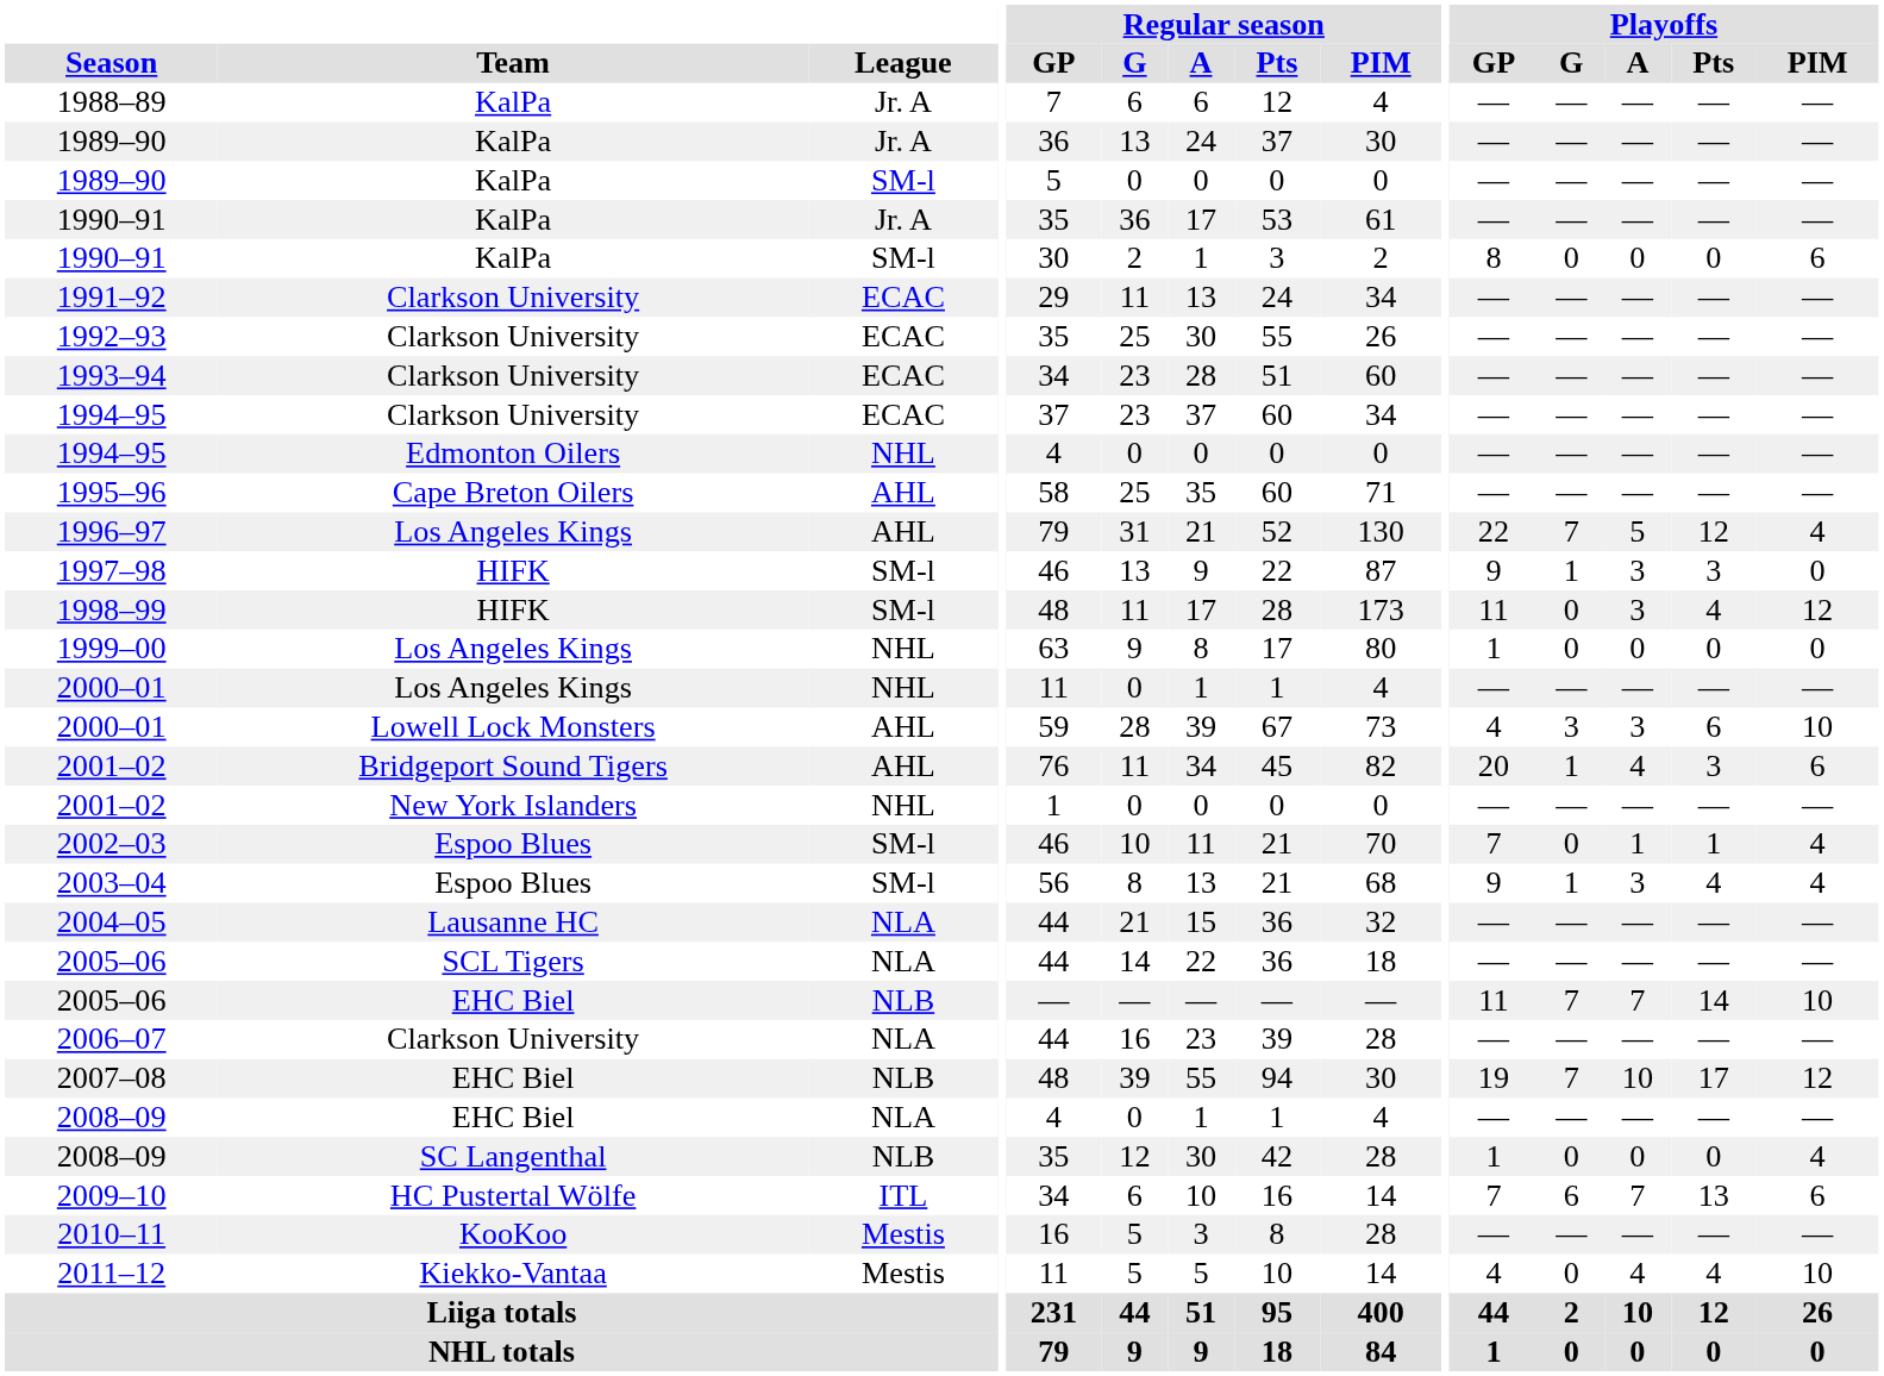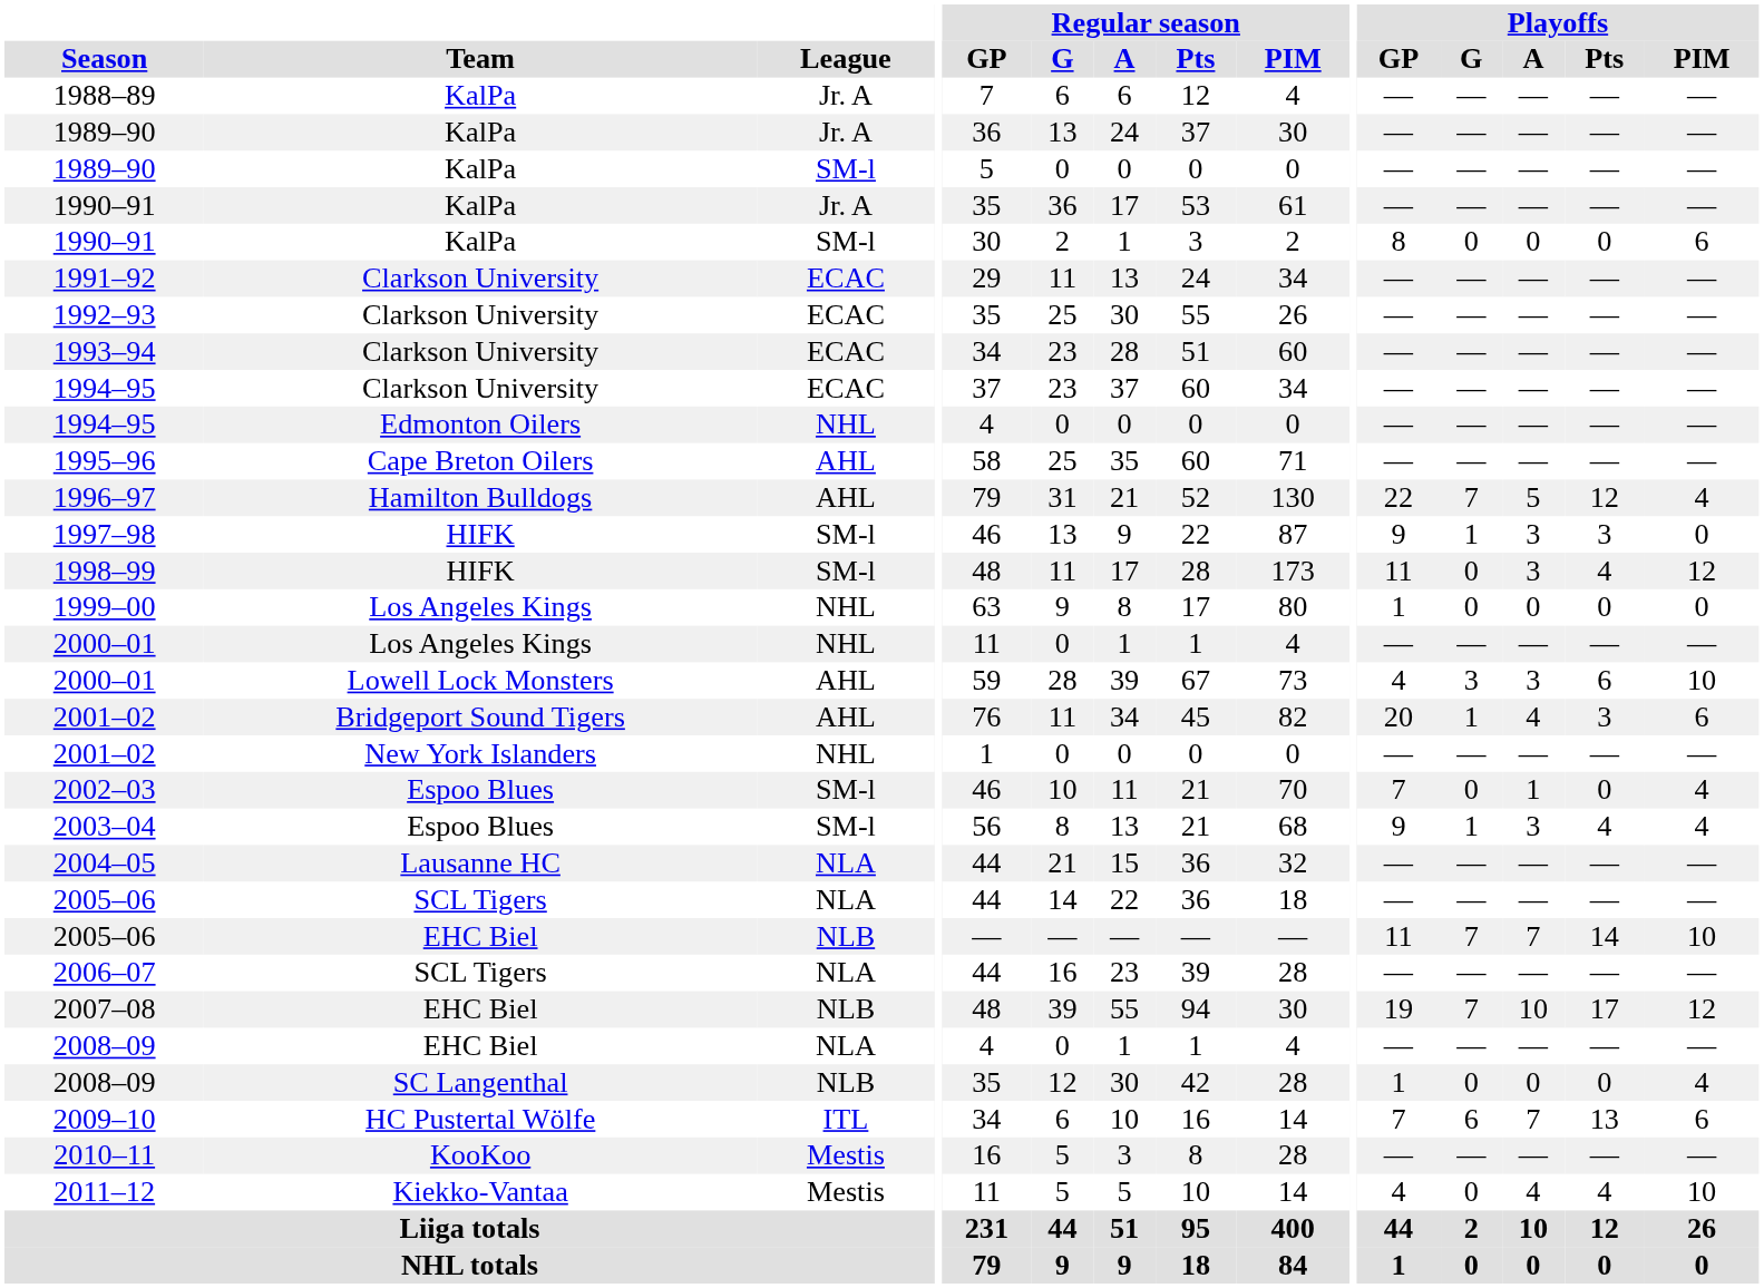1996–97 | Team: Los Angeles Kings -> Hamilton Bulldogs
2002–03 | Playoffs / Pts: 1 -> 0
2006–07 | Team: Clarkson University -> SCL Tigers
